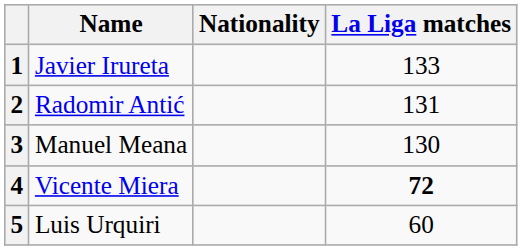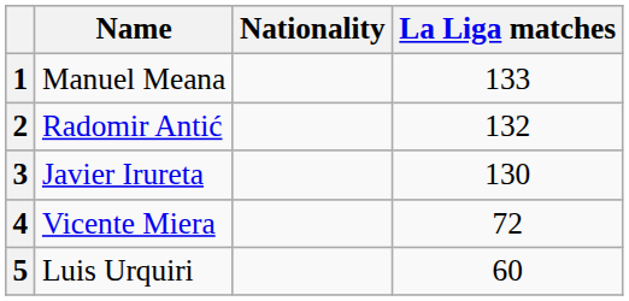1 | Name: Javier Irureta -> Manuel Meana
2 | La Liga matches: 131 -> 132
3 | Name: Manuel Meana -> Javier Irureta
4 | La Liga matches: bold -> normal
